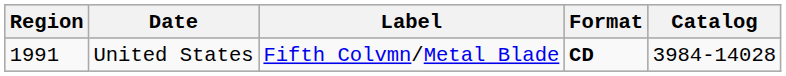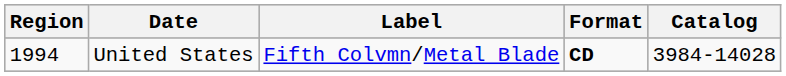United States | Region: 1991 -> 1994
